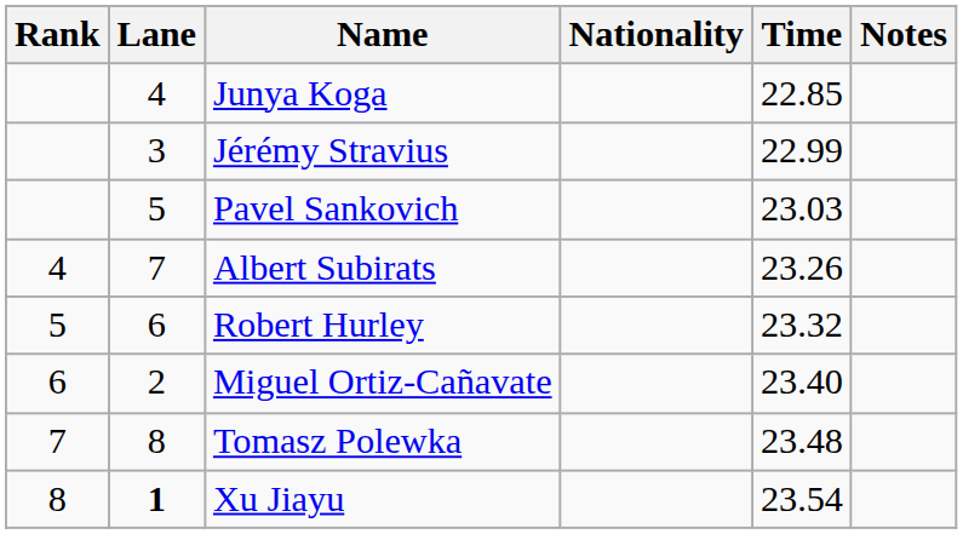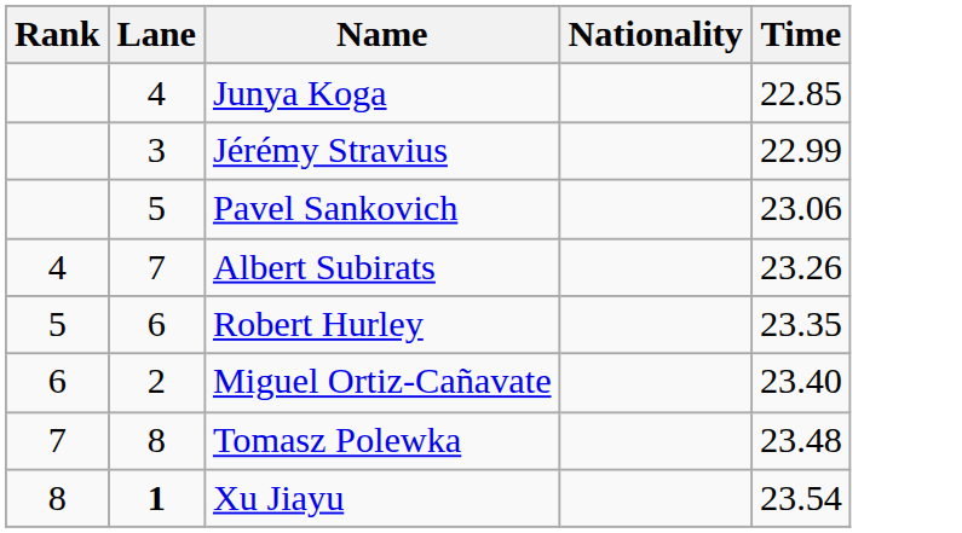- column: Notes
Pavel Sankovich | Time: 23.03 -> 23.06
Robert Hurley | Time: 23.32 -> 23.35
